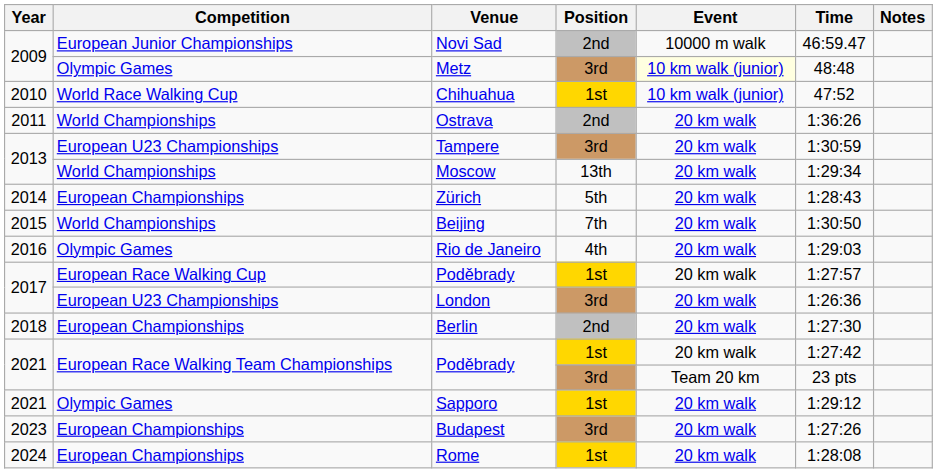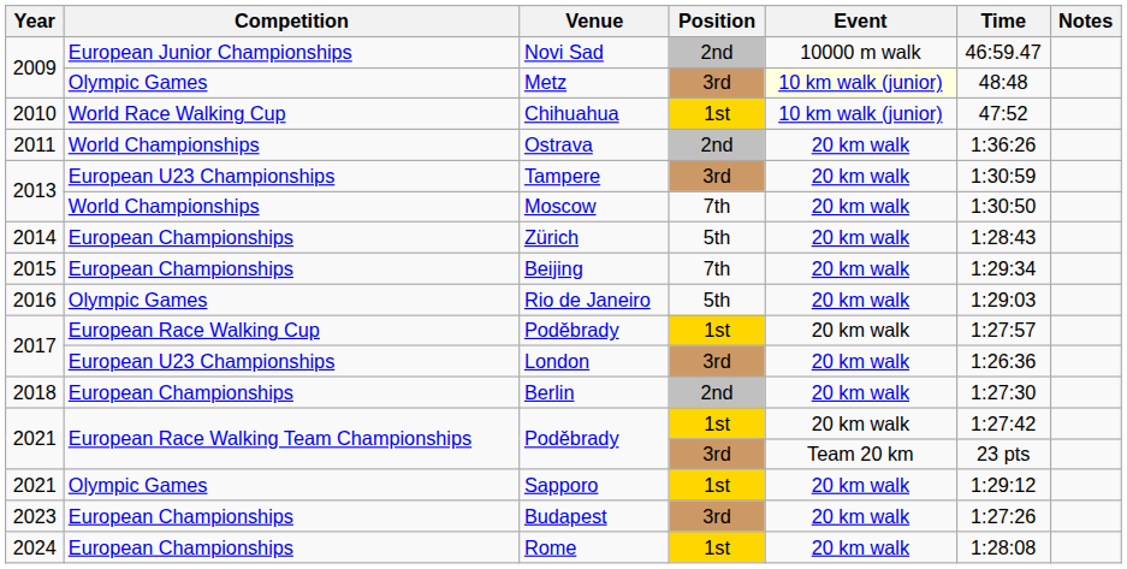Moscow | Position: 13th -> 7th
Moscow | Time: 1:29:34 -> 1:30:50
Beijing | Competition: World Championships -> European Championships
Beijing | Time: 1:30:50 -> 1:29:34
Rio de Janeiro | Position: 4th -> 5th
